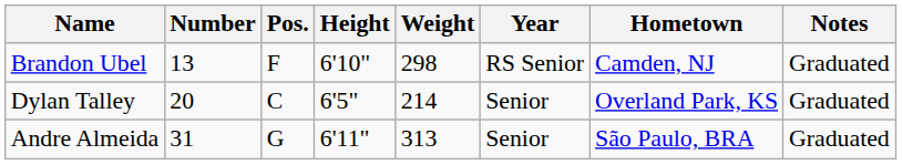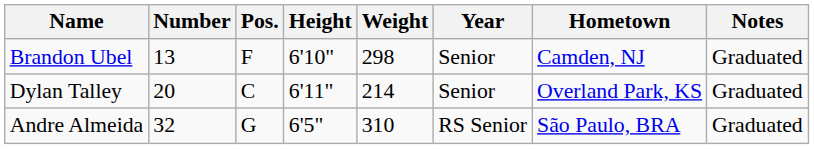Brandon Ubel | Year: RS Senior -> Senior
Dylan Talley | Height: 6'5" -> 6'11"
Andre Almeida | Number: 31 -> 32
Andre Almeida | Height: 6'11" -> 6'5"
Andre Almeida | Weight: 313 -> 310
Andre Almeida | Year: Senior -> RS Senior
